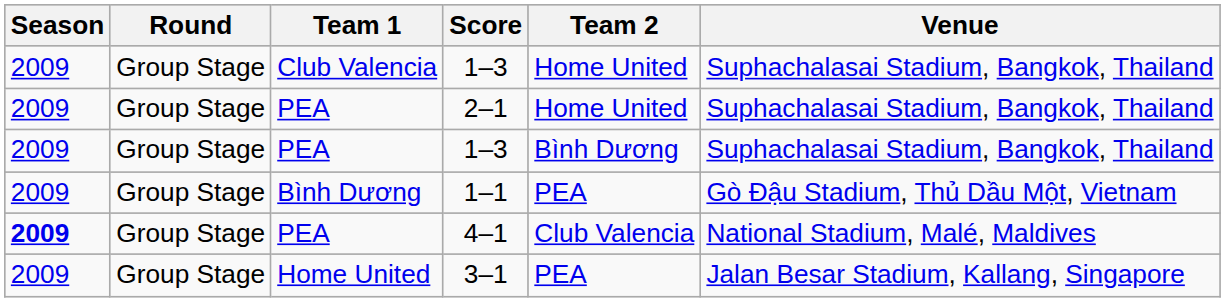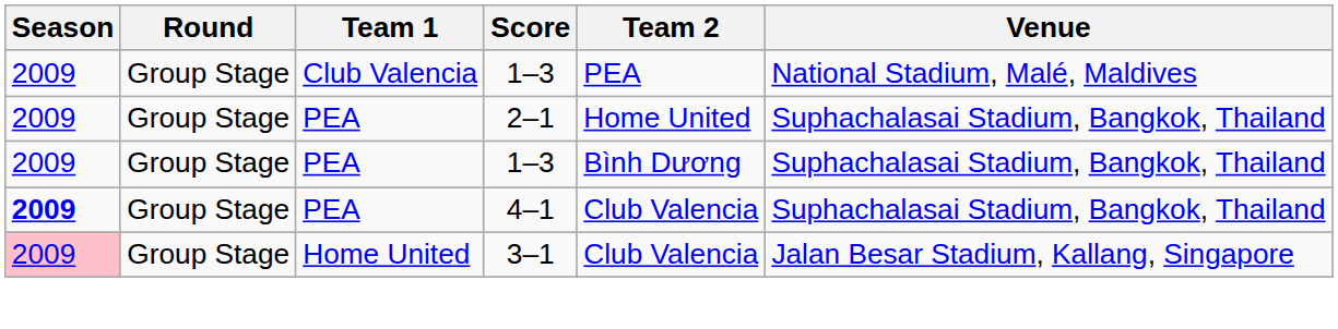Club Valencia / 1–3 | Team 2: Home United -> PEA
Club Valencia / 1–3 | Venue: Suphachalasai Stadium, Bangkok, Thailand -> National Stadium, Malé, Maldives
- row: 2009 | Group Stage | Bình Dương | 1–1 | PEA | Gò Đậu Stadium, Thủ Dầu Một, Vietnam
4–1 | Venue: National Stadium, Malé, Maldives -> Suphachalasai Stadium, Bangkok, Thailand
3–1 | Season: no background -> pink background
3–1 | Team 2: PEA -> Club Valencia
